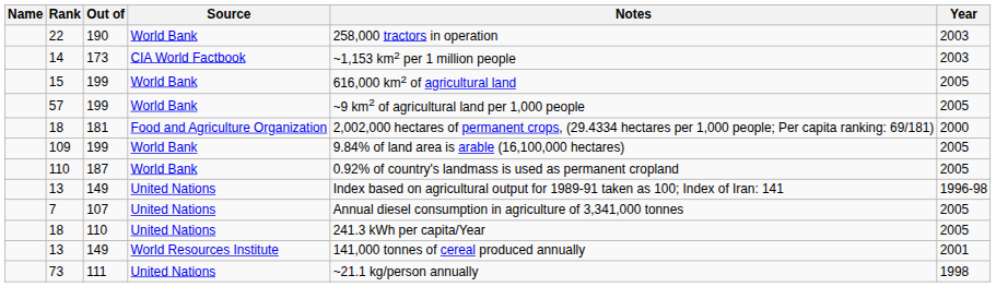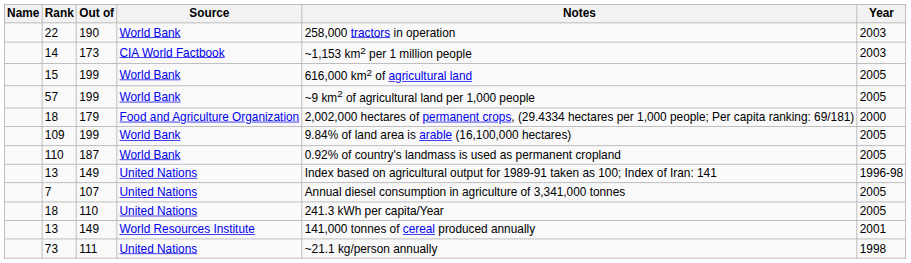18 / Food and Agriculture Organization | Out of: 181 -> 179
